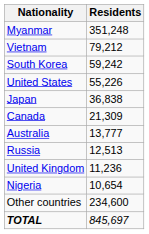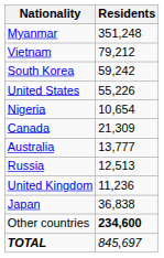rows swapped: Japan <-> Nigeria
Other countries | Residents: normal -> bold
